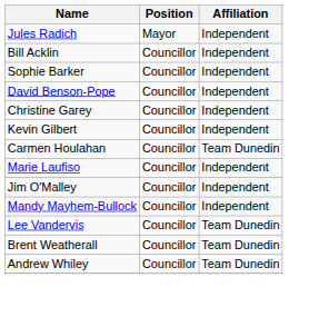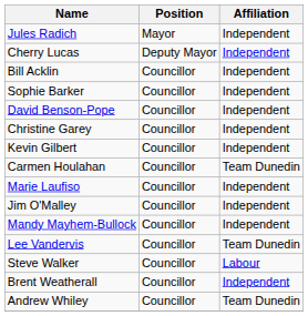+ row: Cherry Lucas | Deputy Mayor | Independent
+ row: Steve Walker | Councillor | Labour
Brent Weatherall | Affiliation: Team Dunedin -> Independent
